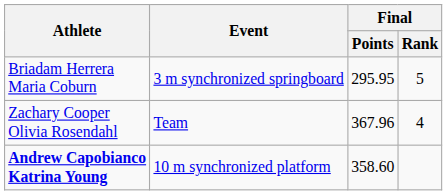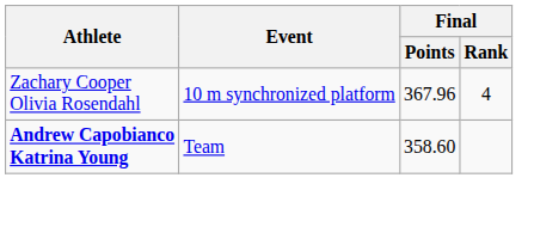- row: Briadam Herrera Maria Coburn | 3 m synchronized springboard | 295.95 | 5
Zachary Cooper Olivia Rosendahl | Event: Team -> 10 m synchronized platform
Andrew Capobianco Katrina Young | Event: 10 m synchronized platform -> Team
